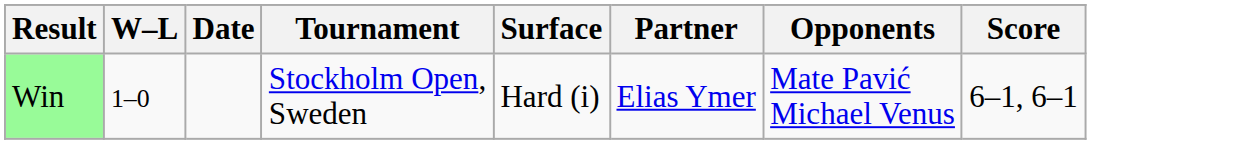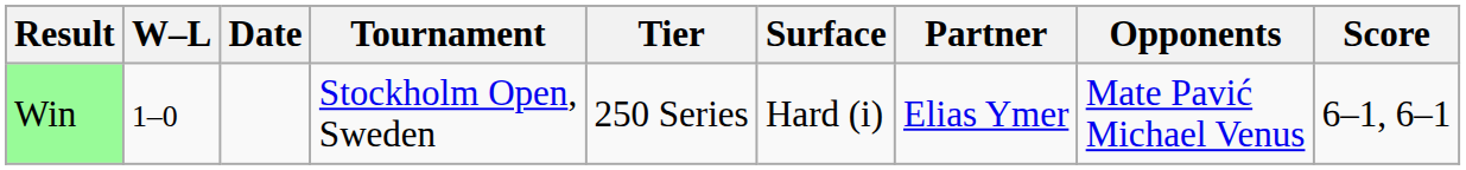+ column: Tier | 250 Series
